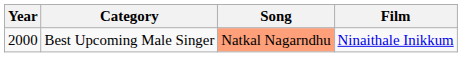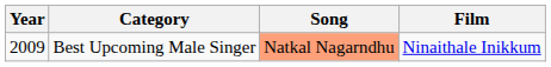Best Upcoming Male Singer | Year: 2000 -> 2009
